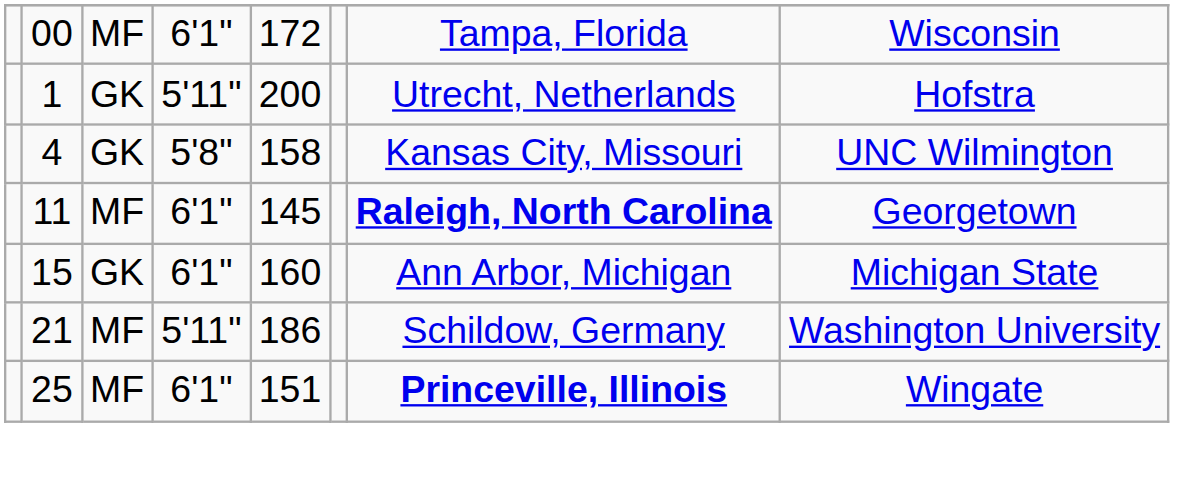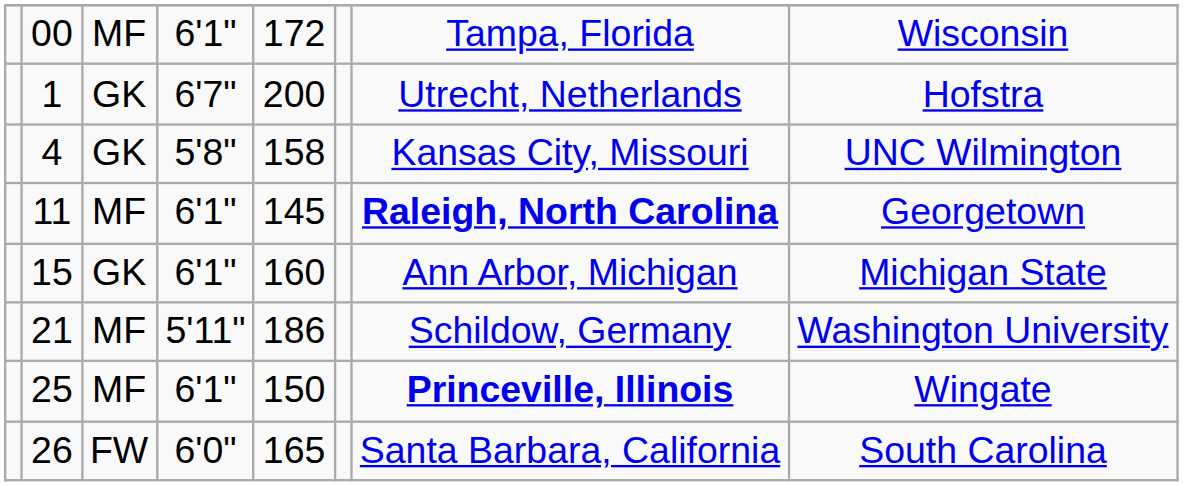1 | column 4: 5'11" -> 6'7"
25 | column 5: 151 -> 150
+ row: 26 | FW | 6'0" | 165 | Santa Barbara, California | South Carolina
